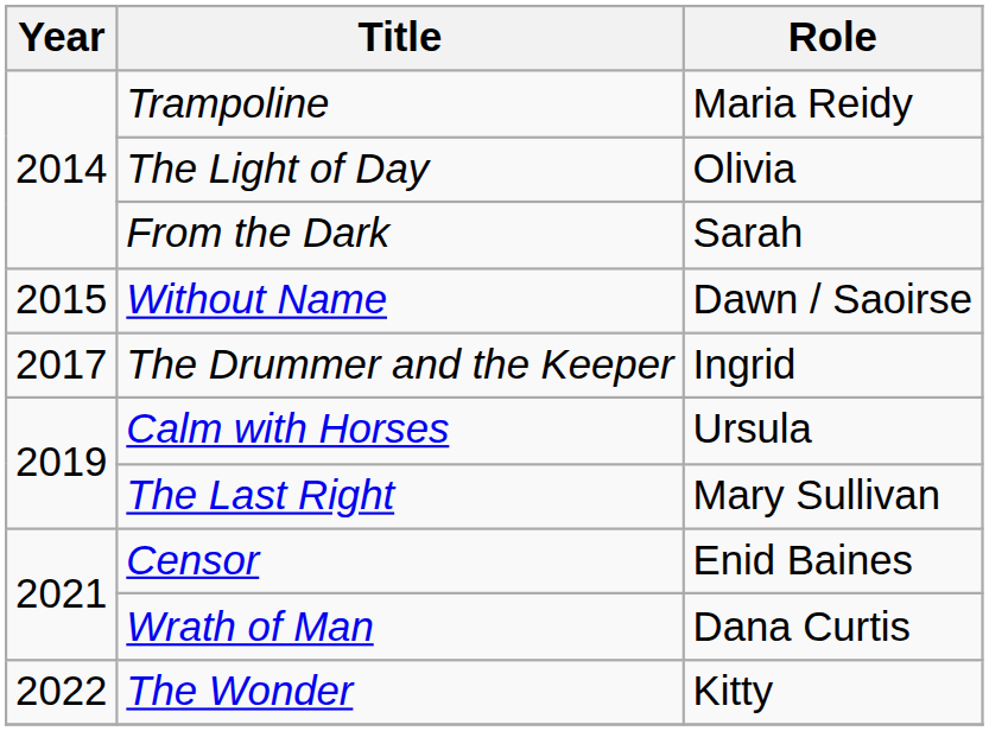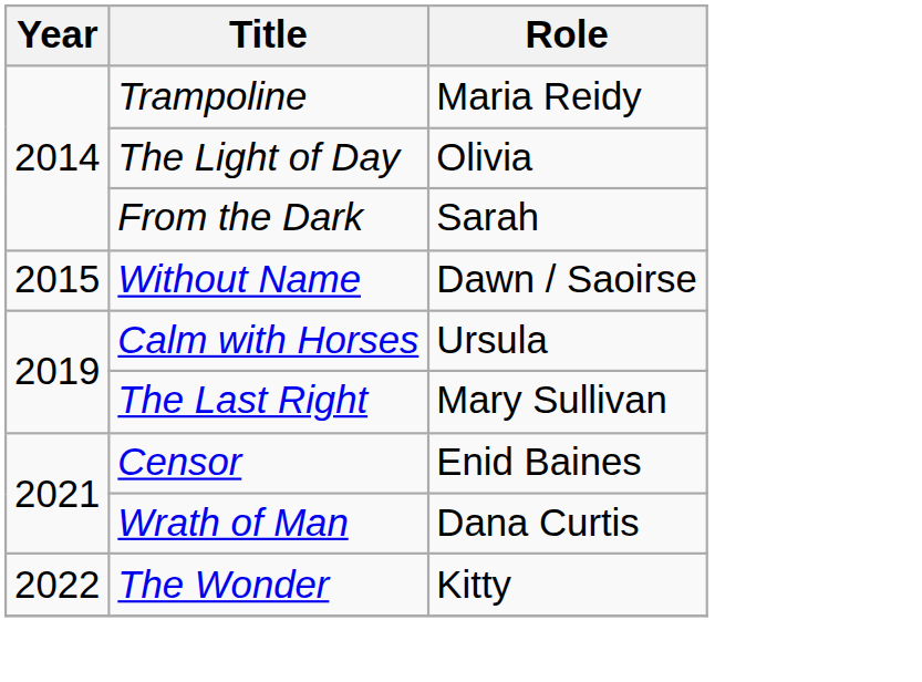- row: 2017 | The Drummer and the Keeper | Ingrid
